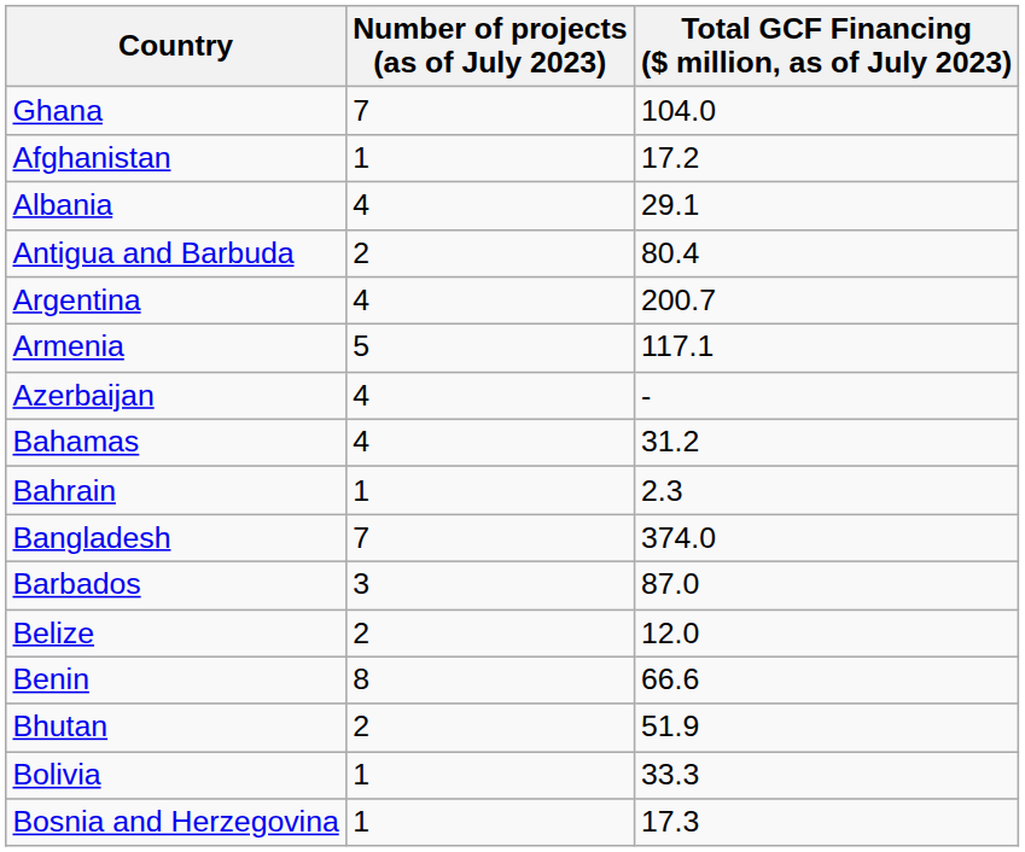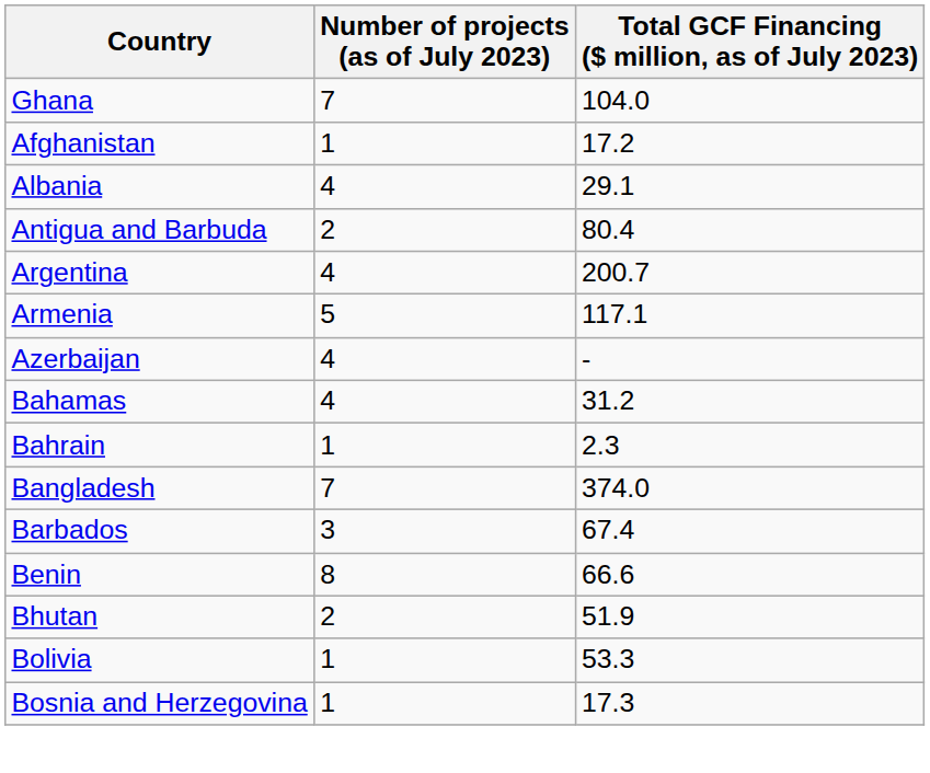Barbados | Total GCF Financing ($ million, as of July 2023): 87.0 -> 67.4
- row: Belize | 2 | 12.0
Bolivia | Total GCF Financing ($ million, as of July 2023): 33.3 -> 53.3
